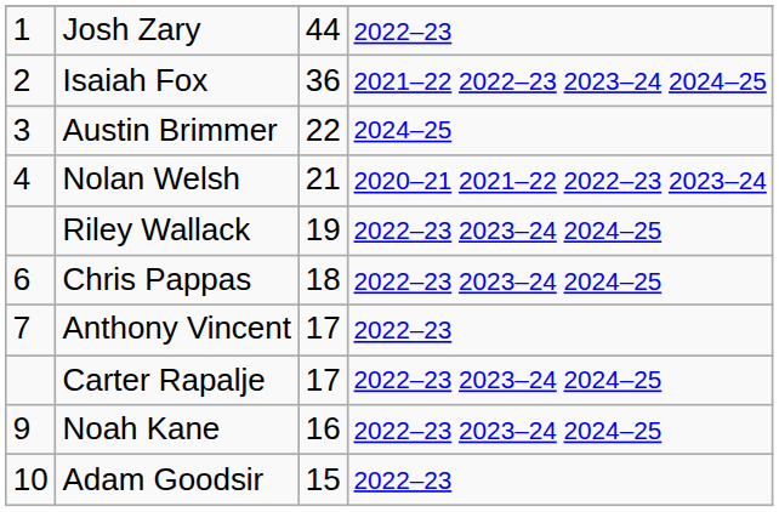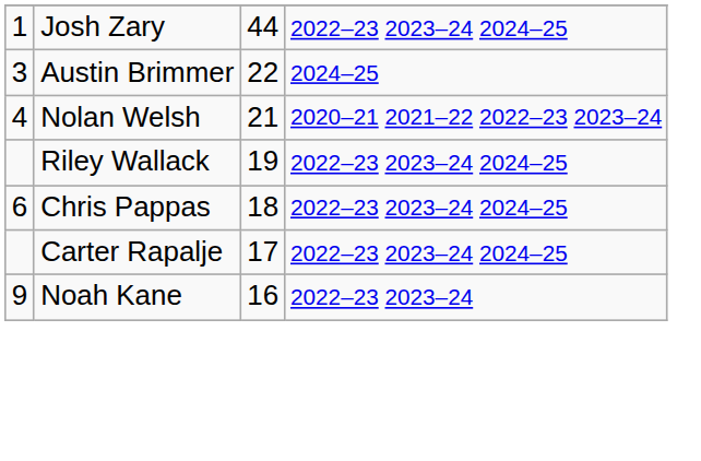Josh Zary | column 4: 2022–23 -> 2022–23 2023–24 2024–25
- row: 2 | Isaiah Fox | 36 | 2021–22 2022–23 2023–24 2024–25
- row: 7 | Anthony Vincent | 17 | 2022–23
Noah Kane | column 4: 2022–23 2023–24 2024–25 -> 2022–23 2023–24
- row: 10 | Adam Goodsir | 15 | 2022–23
